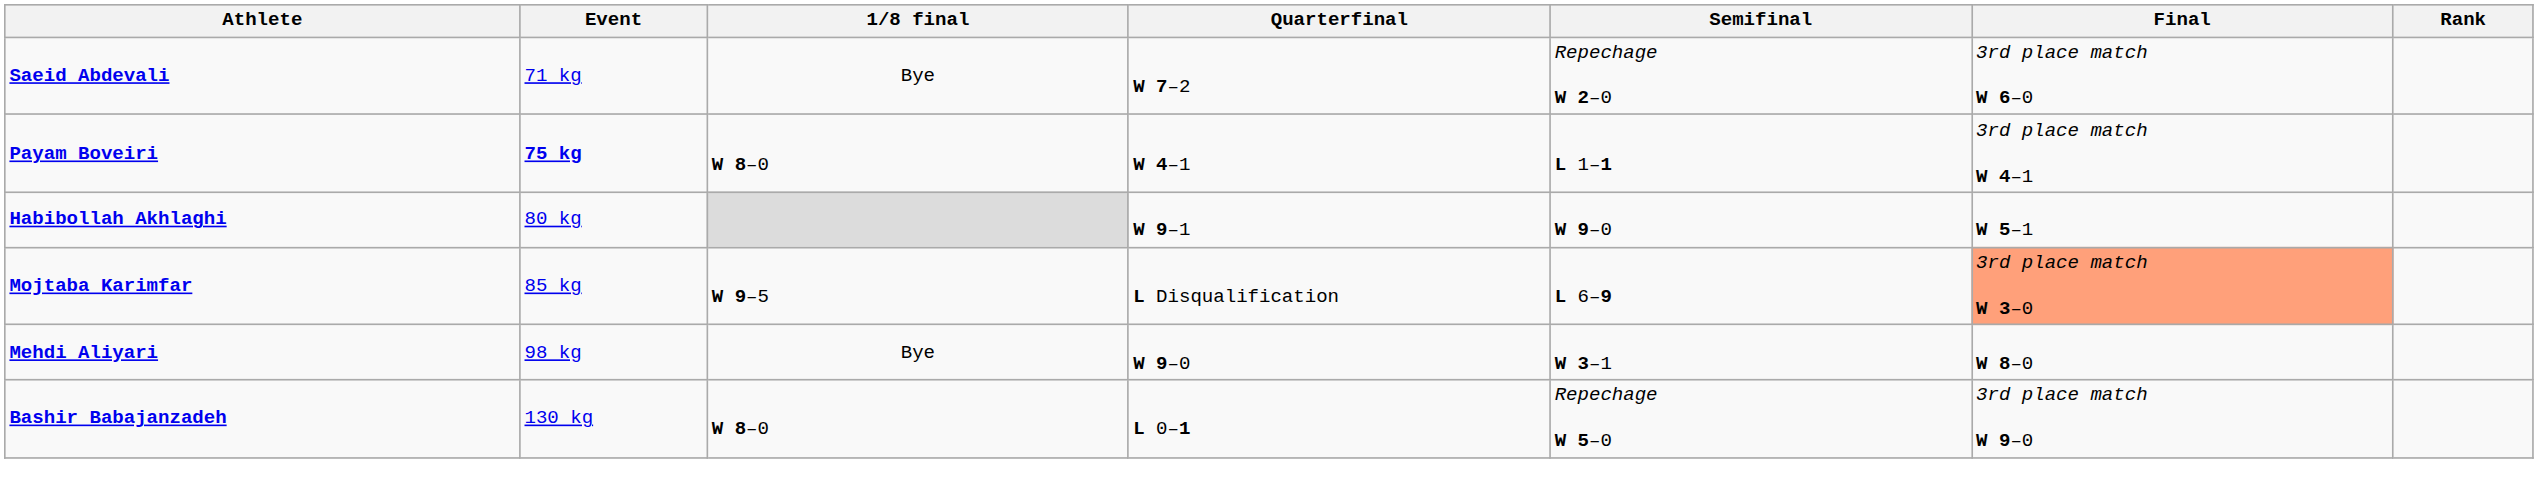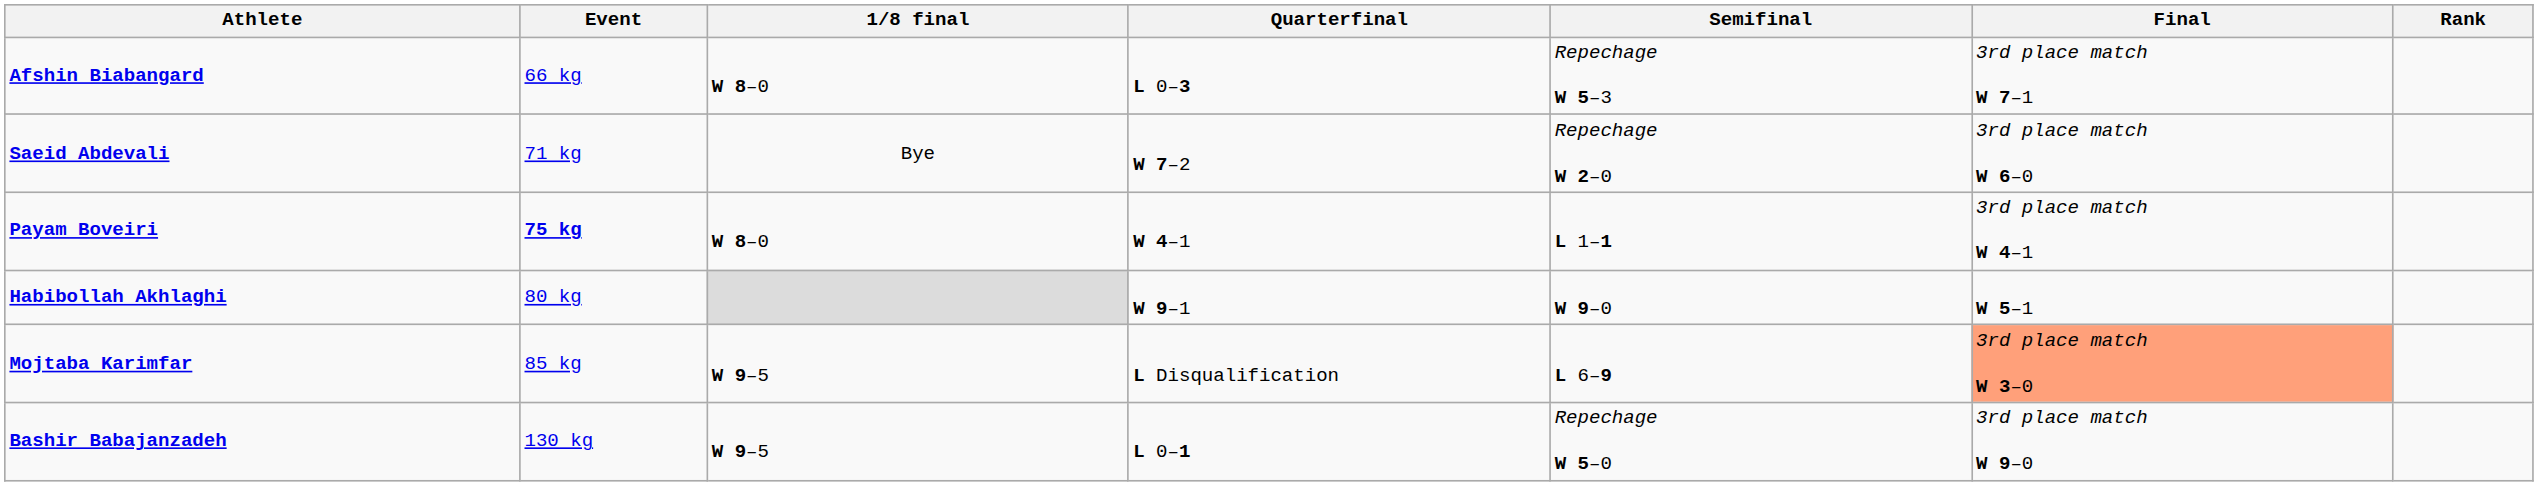+ row: Afshin Biabangard | 66 kg | W 8–0 | L 0–3 | Repechage W 5–3 | 3rd place match W 7–1
- row: Mehdi Aliyari | 98 kg | Bye | W 9–0 | W 3–1 | W 8–0
Bashir Babajanzadeh | 1/8 final: W 8–0 -> W 9–5
